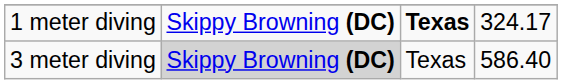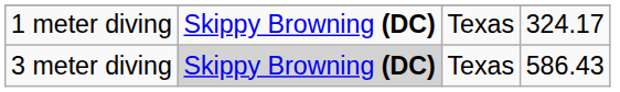1 meter diving | column 3: bold -> normal
3 meter diving | column 4: 586.40 -> 586.43
